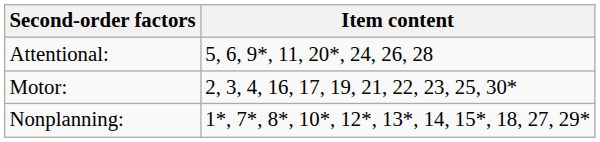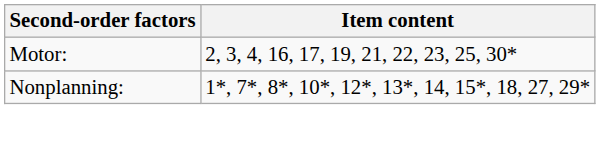- row: Attentional: | 5, 6, 9*, 11, 20*, 24, 26, 28
